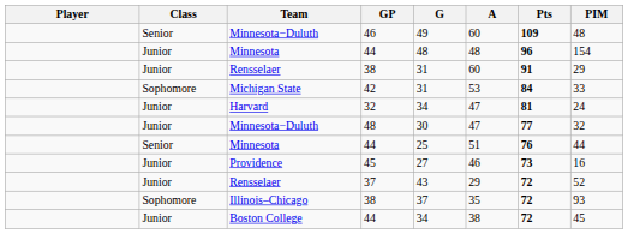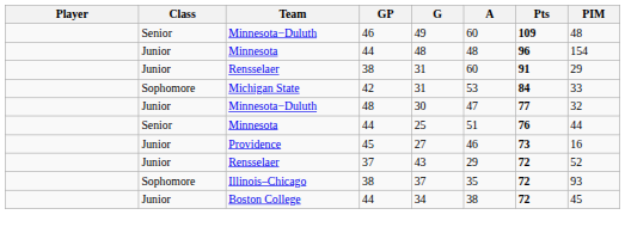- row: Junior | Harvard | 32 | 34 | 47 | 81 | 24
